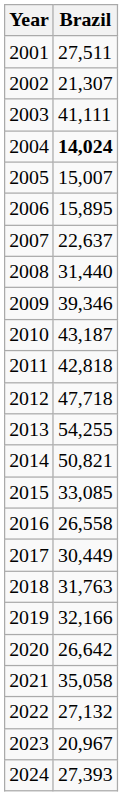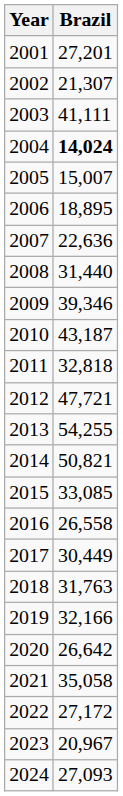2001 | Brazil: 27,511 -> 27,201
2006 | Brazil: 15,895 -> 18,895
2007 | Brazil: 22,637 -> 22,636
2011 | Brazil: 42,818 -> 32,818
2012 | Brazil: 47,718 -> 47,721
2022 | Brazil: 27,132 -> 27,172
2024 | Brazil: 27,393 -> 27,093
